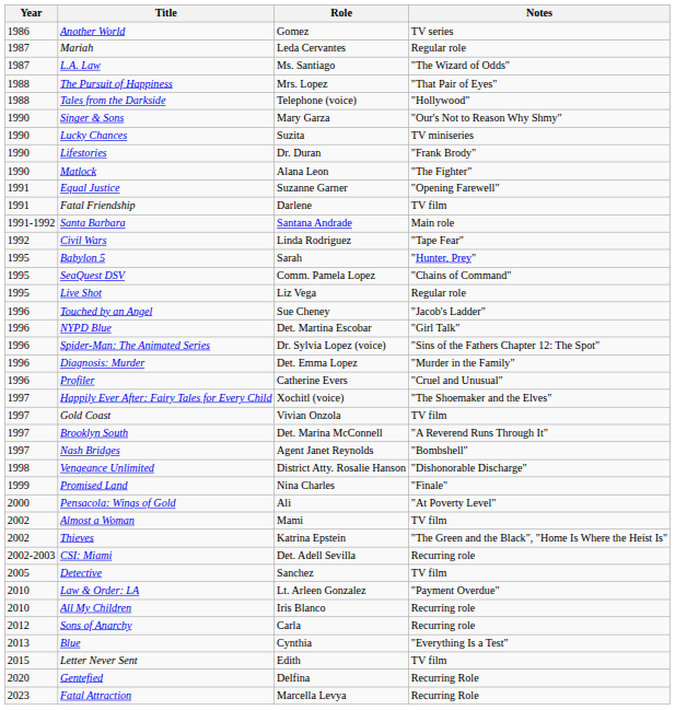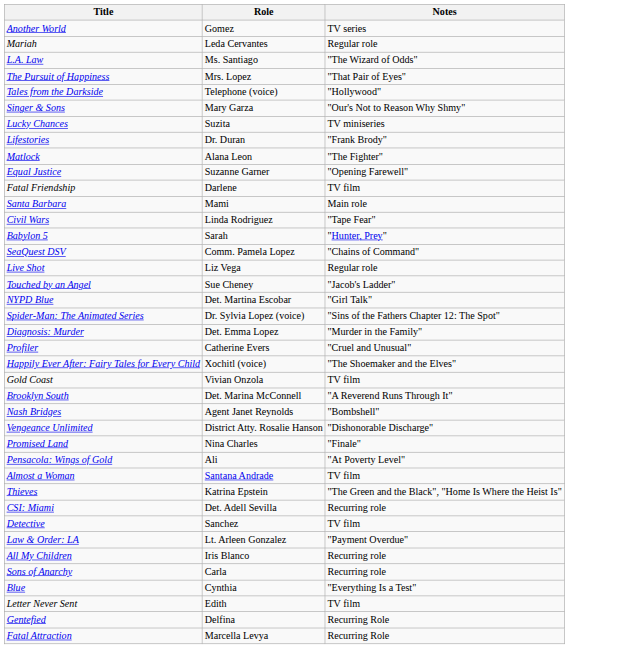- column: Year | 1986 | 1987 | 1987 | 1988 | 1988 | 1990 | 1990 | 1990 | 1990 | 1991 | 1991 | 1991-1992 | 1992 | 1995 | 1995 | 1995 | 1996 | 1996 | 1996 | 1996 | 1996 | 1997 | 1997 | 1997 | 1997 | 1998 | 1999 | 2000 | 2002 | 2002 | 2002-2003 | 2005 | 2010 | 2010 | 2012 | 2013 | 2015 | 2020 | 2023
Santa Barbara | Role: Santana Andrade -> Mami
Almost a Woman | Role: Mami -> Santana Andrade
